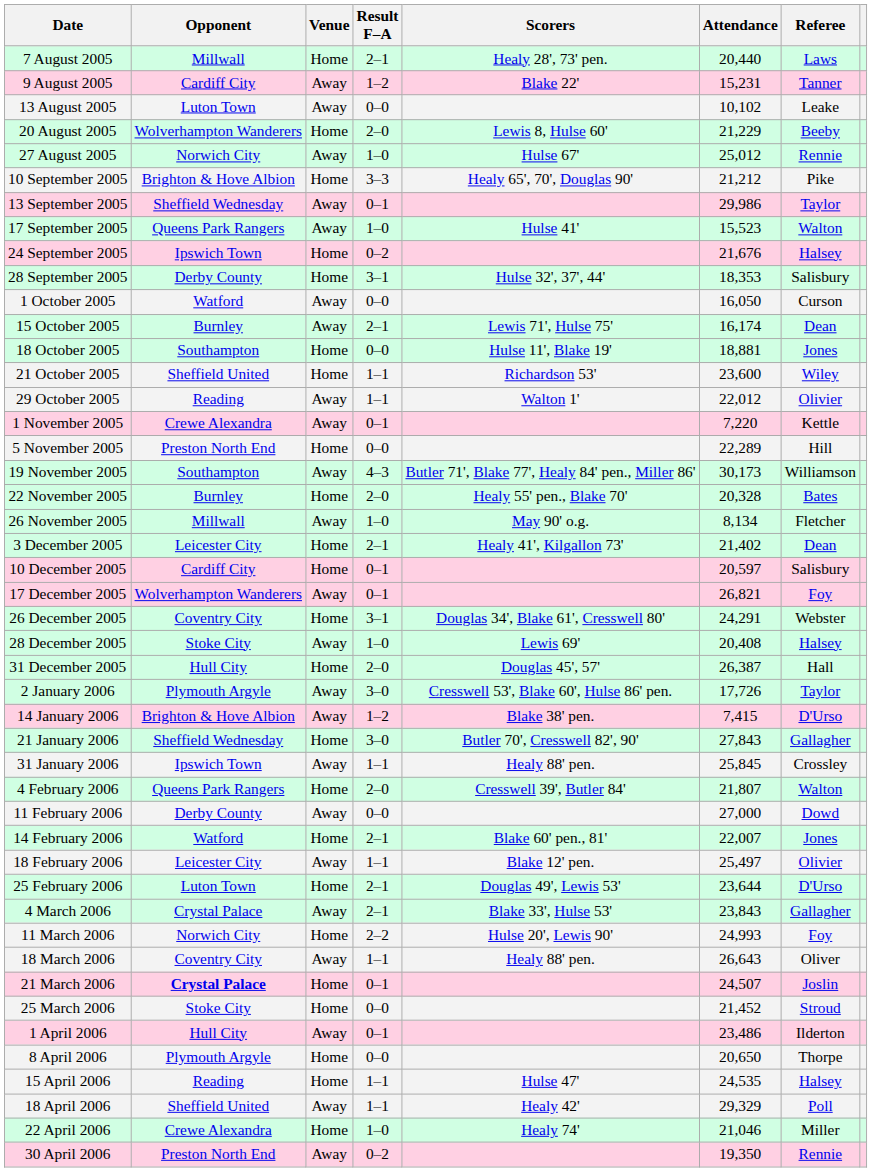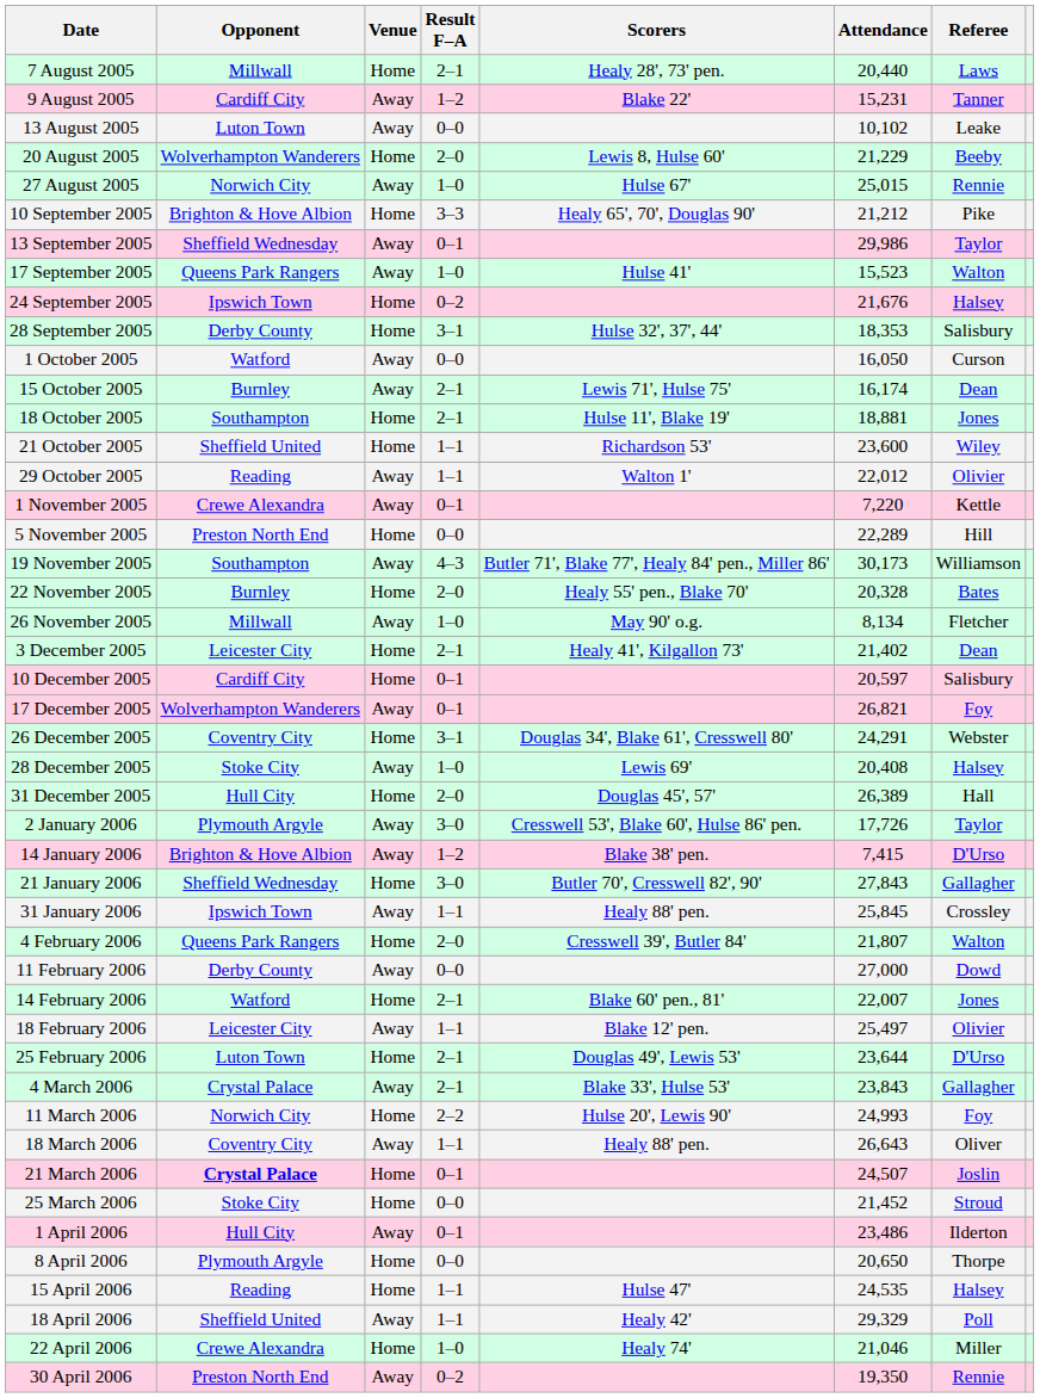27 August 2005 | Attendance: 25,012 -> 25,015
18 October 2005 | Result F–A: 0–0 -> 2–1
31 December 2005 | Attendance: 26,387 -> 26,389
